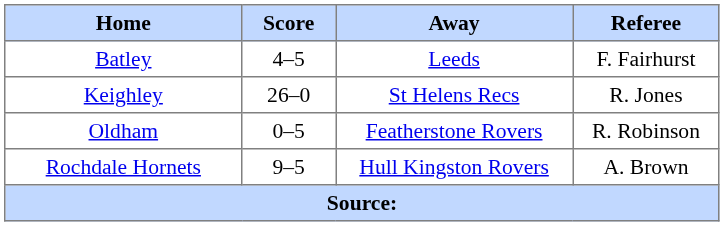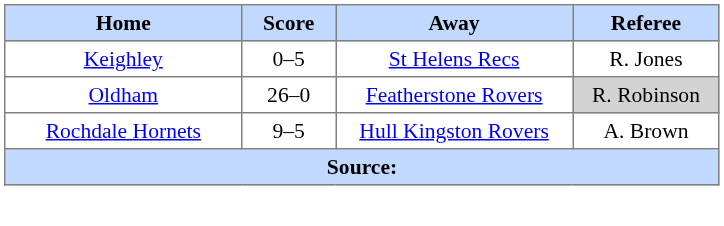- row: Batley | 4–5 | Leeds | F. Fairhurst
Keighley | Score: 26–0 -> 0–5
Oldham | Score: 0–5 -> 26–0
Oldham | Referee: no background -> lightgrey background
